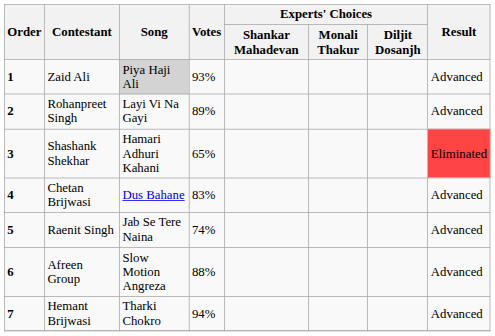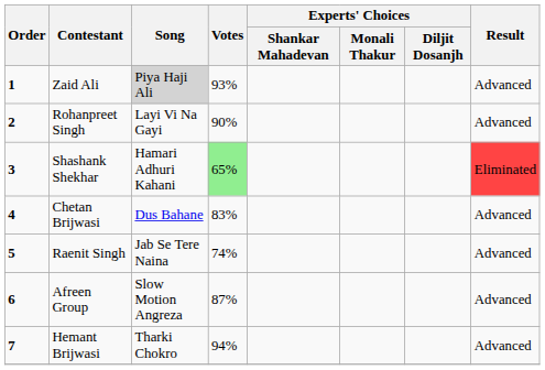Rohanpreet Singh | Votes: 89% -> 90%
Shashank Shekhar | Votes: no background -> lightgreen background
Afreen Group | Votes: 88% -> 87%
